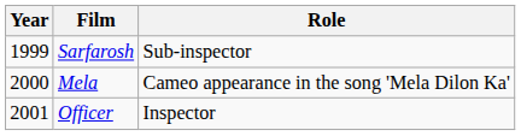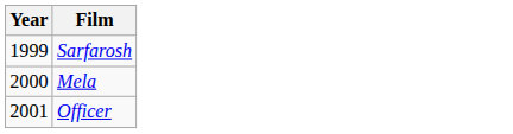- column: Role | Sub-inspector | Cameo appearance in the song 'Mela Dilon Ka' | Inspector
